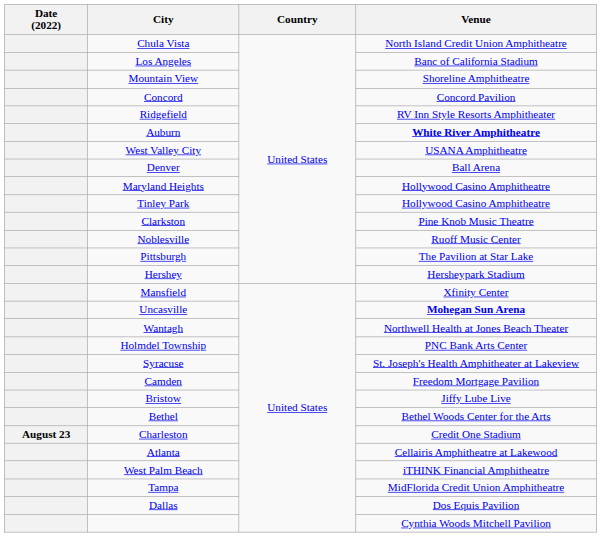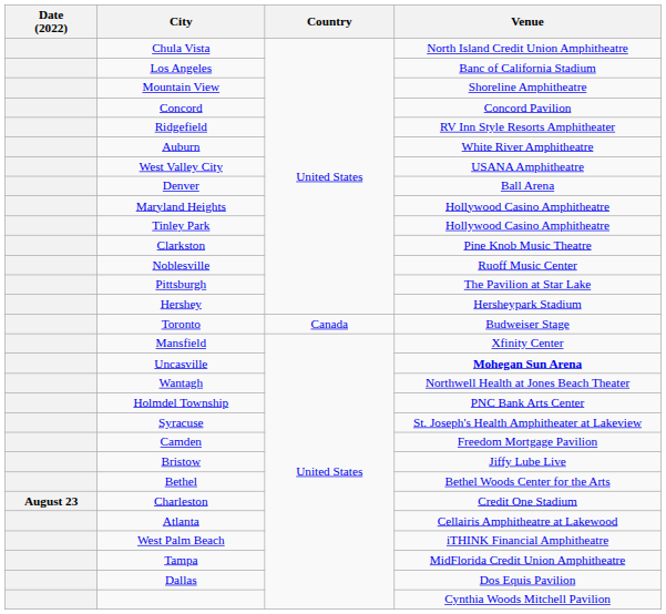Auburn | Venue: bold -> normal
+ row: Toronto | Canada | Budweiser Stage
